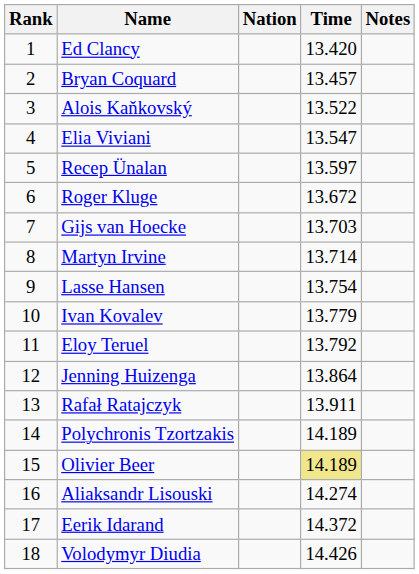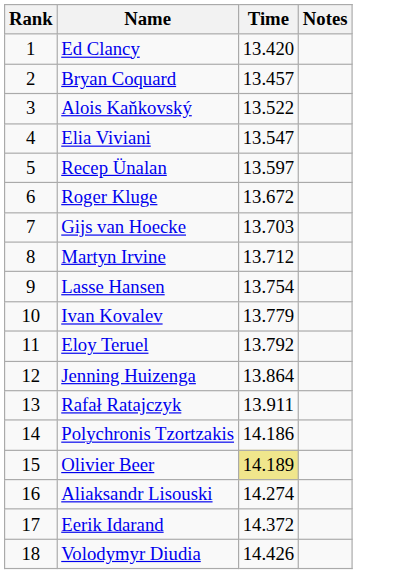- column: Nation
Martyn Irvine | Time: 13.714 -> 13.712
Polychronis Tzortzakis | Time: 14.189 -> 14.186
